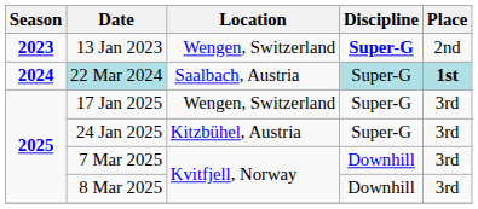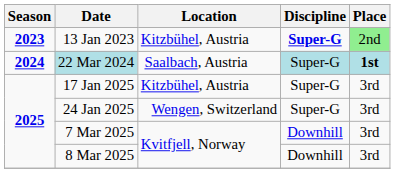13 Jan 2023 | Location: Wengen, Switzerland -> Kitzbühel, Austria
13 Jan 2023 | Place: no background -> lightgreen background
17 Jan 2025 | Location: Wengen, Switzerland -> Kitzbühel, Austria
24 Jan 2025 | Location: Kitzbühel, Austria -> Wengen, Switzerland
